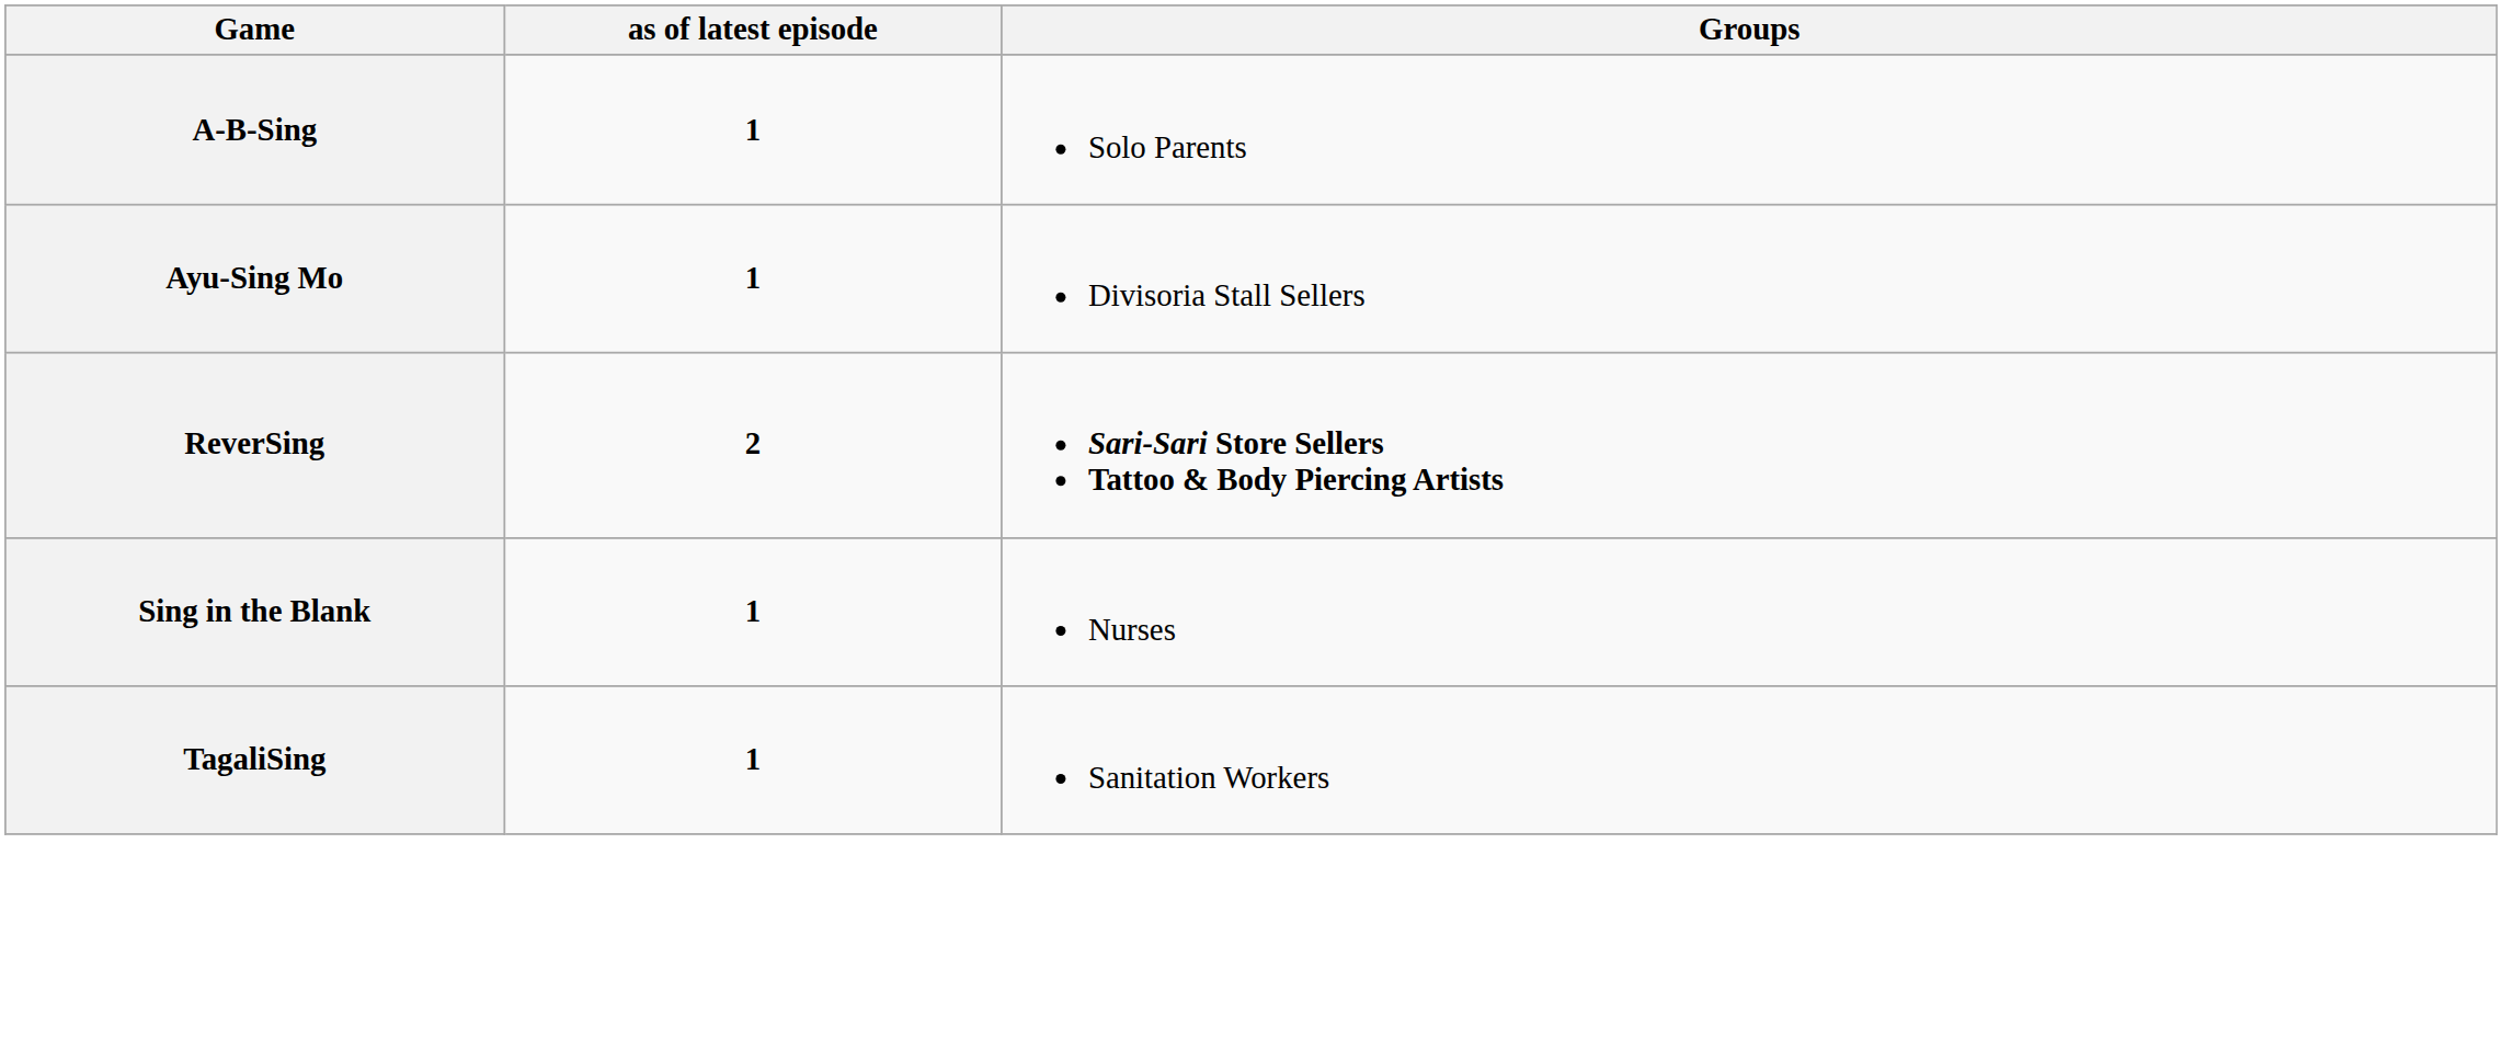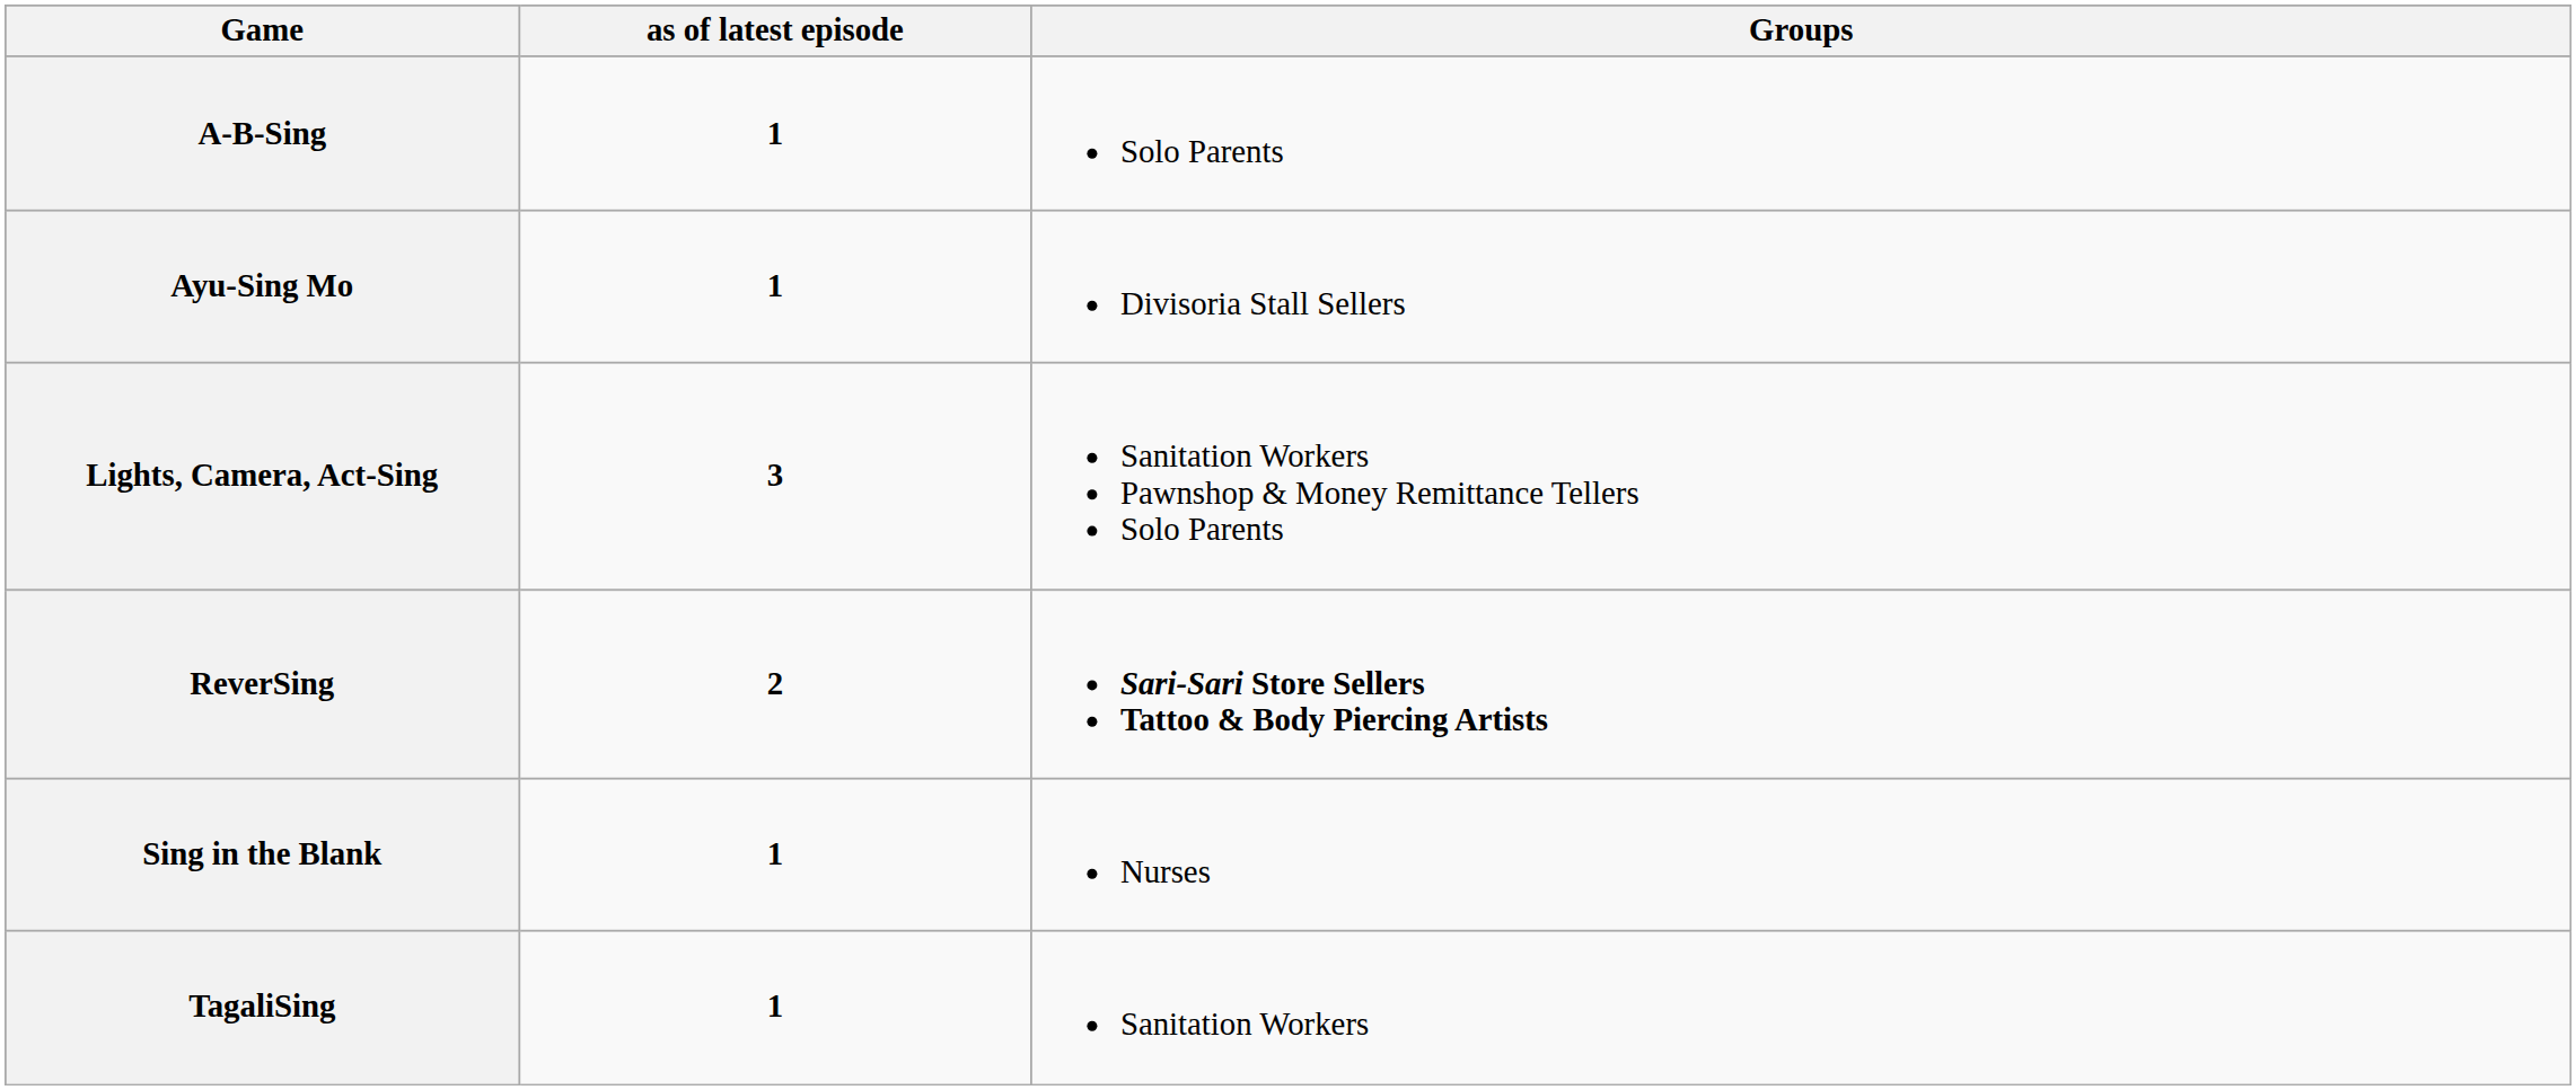+ row: Lights, Camera, Act-Sing | 3 | Sanitation Workers Pawnshop & Money Remittance Tellers Solo Parents
